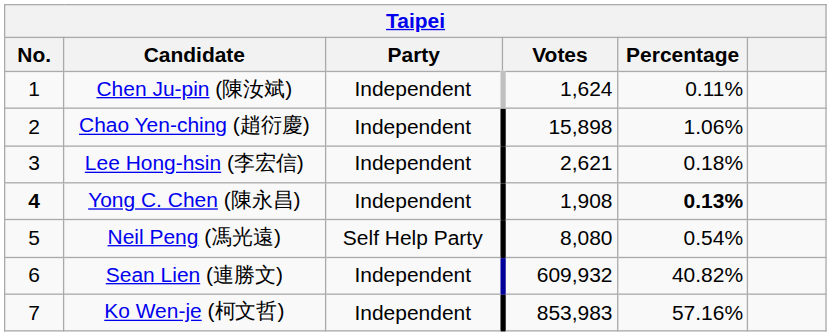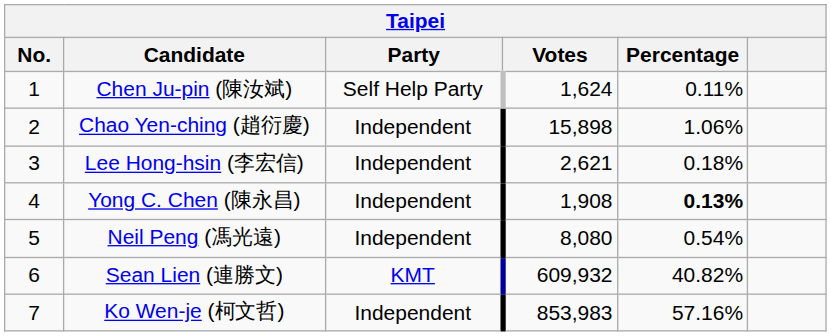Chen Ju-pin (陳汝斌) | Party: Independent -> Self Help Party
Yong C. Chen (陳永昌) | No.: bold -> normal
Neil Peng (馮光遠) | Party: Self Help Party -> Independent
Sean Lien (連勝文) | Party: Independent -> KMT
